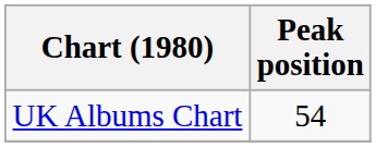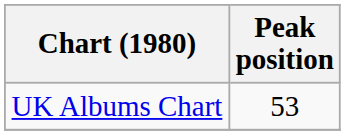UK Albums Chart | Peak position: 54 -> 53
